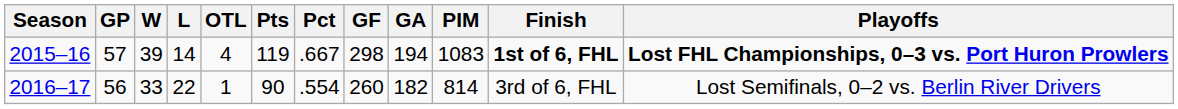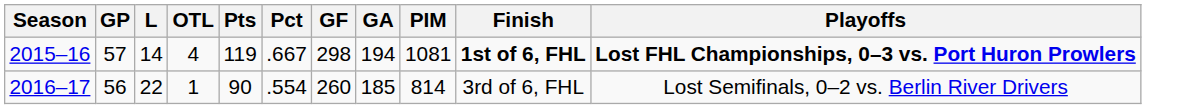- column: W | 39 | 33
2015–16 | PIM: 1083 -> 1081
2016–17 | GA: 182 -> 185
